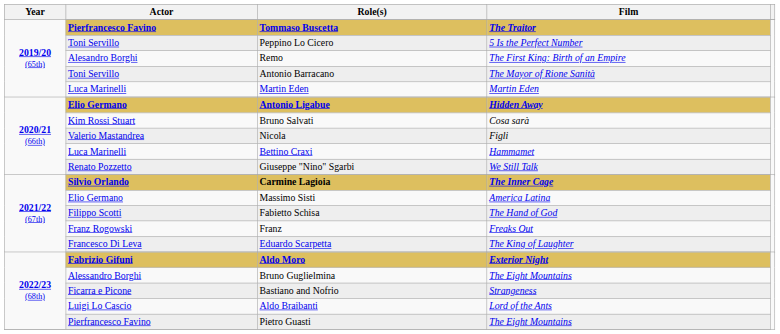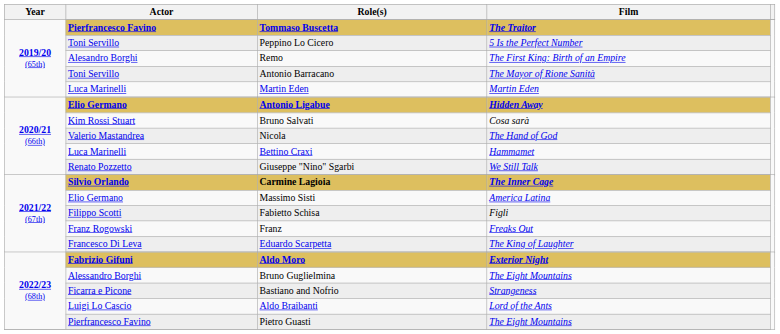Nicola | Film: Figli -> The Hand of God
Fabietto Schisa | Film: The Hand of God -> Figli
